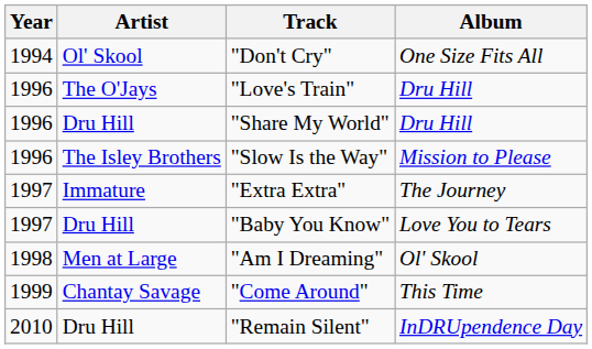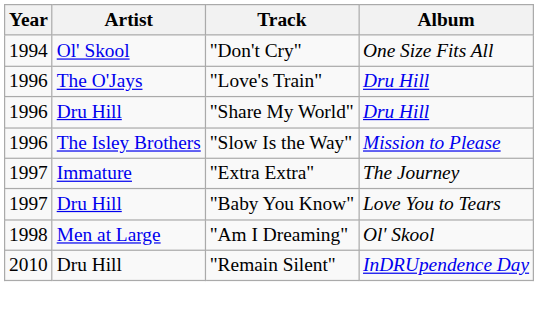- row: 1999 | Chantay Savage | "Come Around" | This Time
